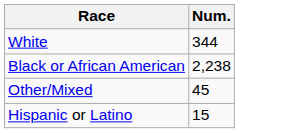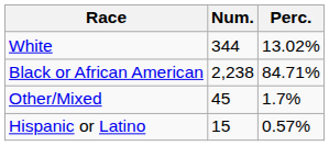+ column: Perc. | 13.02% | 84.71% | 1.7% | 0.57%
